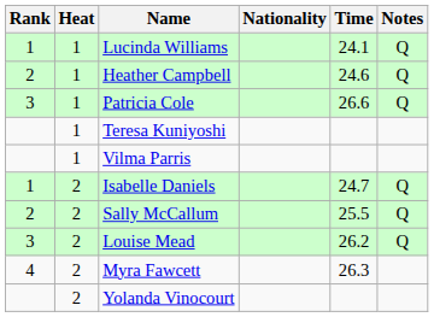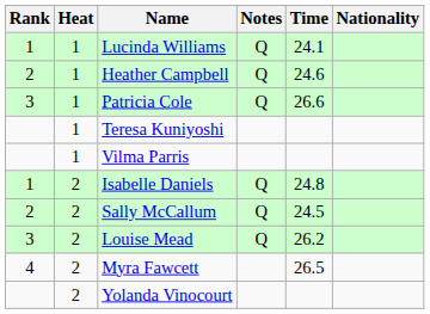columns swapped: Nationality <-> Notes
Isabelle Daniels | Time: 24.7 -> 24.8
Sally McCallum | Time: 25.5 -> 24.5
Myra Fawcett | Time: 26.3 -> 26.5
